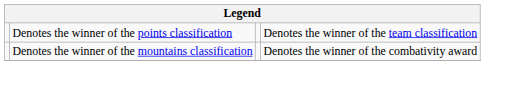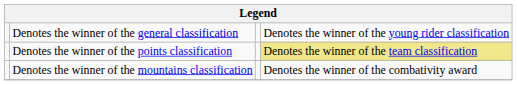+ row: Denotes the winner of the general classification | Denotes the winner of the young rider classification
Denotes the winner of the points classification | column 4: no background -> khaki background
